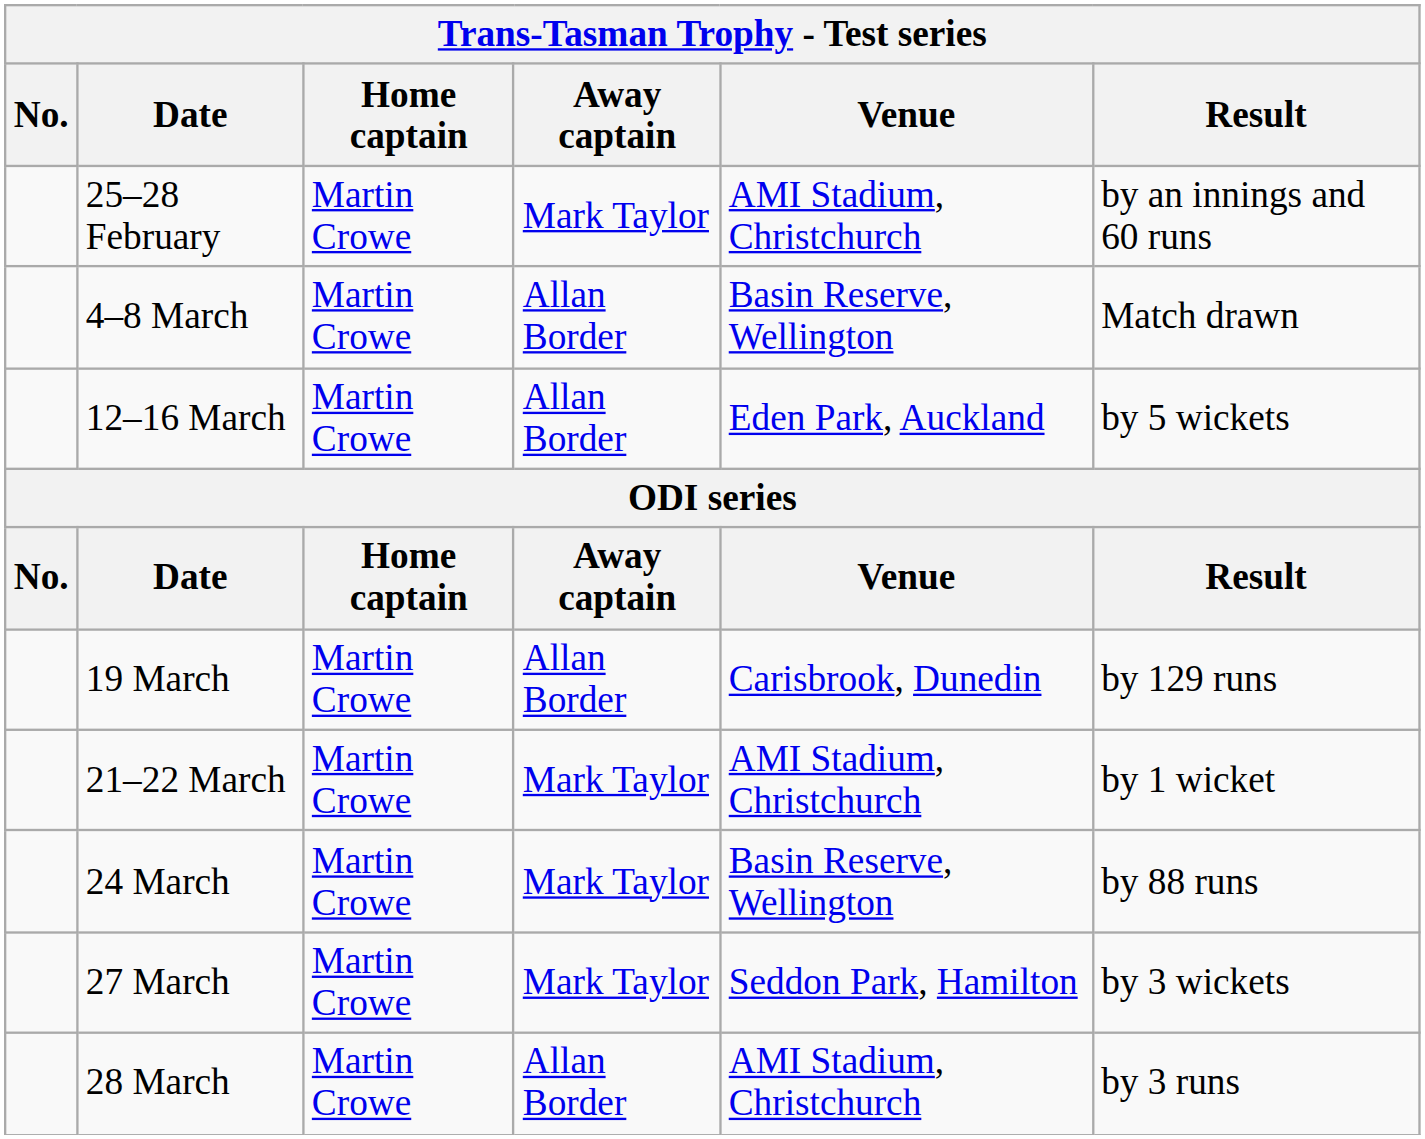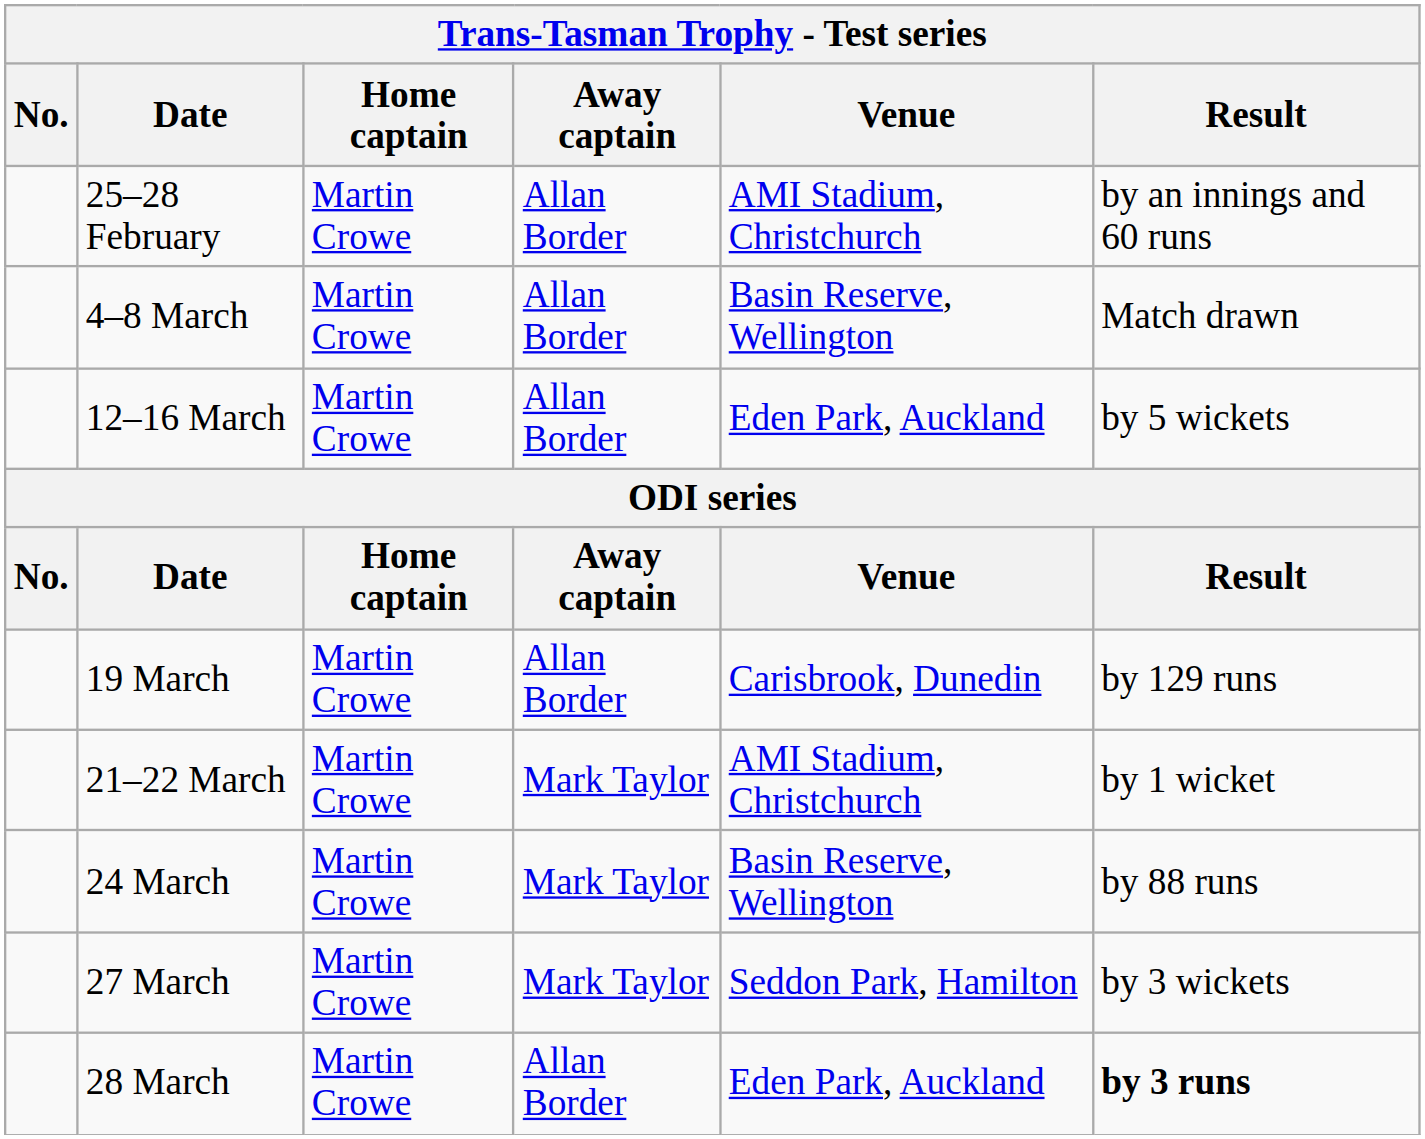25–28 February | Away captain: Mark Taylor -> Allan Border
28 March | Venue: AMI Stadium, Christchurch -> Eden Park, Auckland
28 March | Result: normal -> bold
